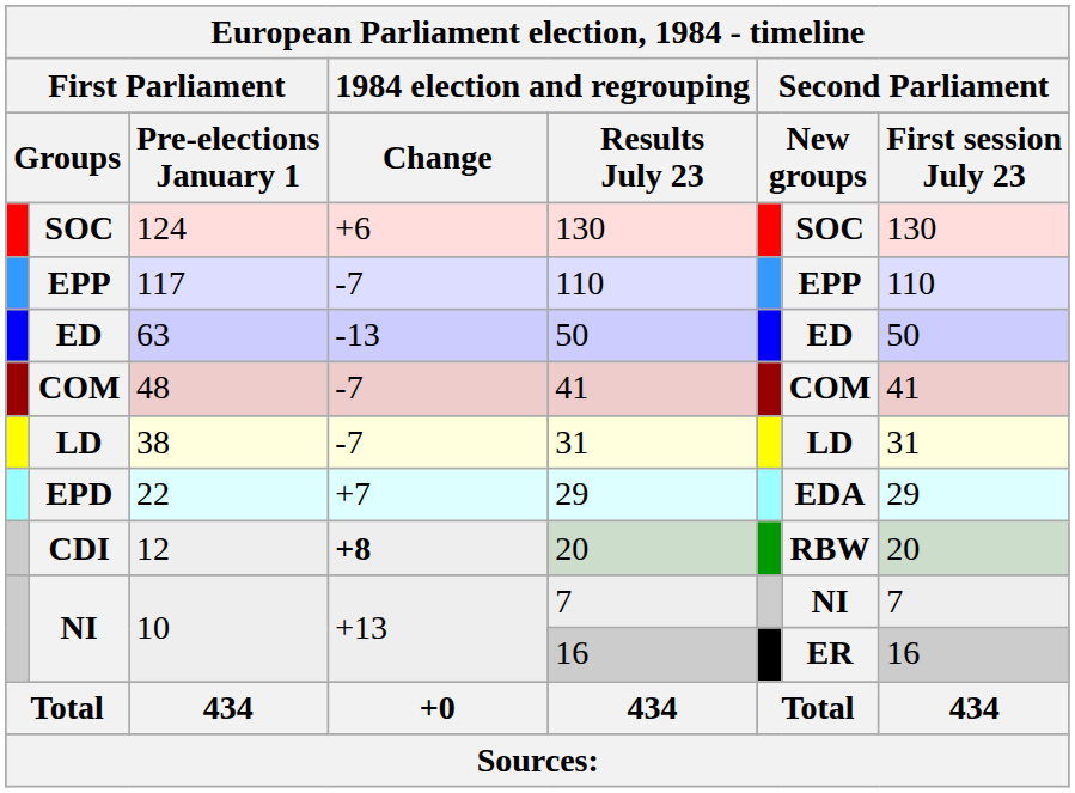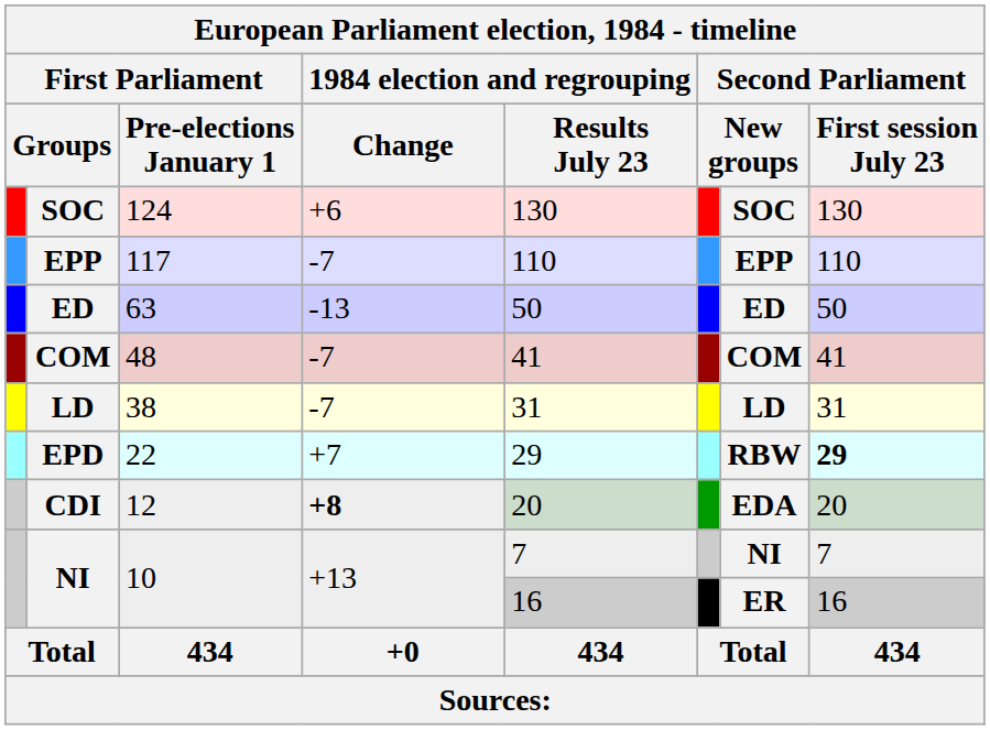EPD | column 7: EDA -> RBW
EPD | column 8: normal -> bold
CDI | column 7: RBW -> EDA
